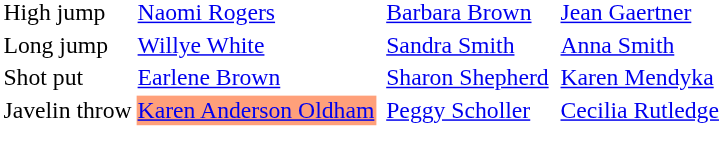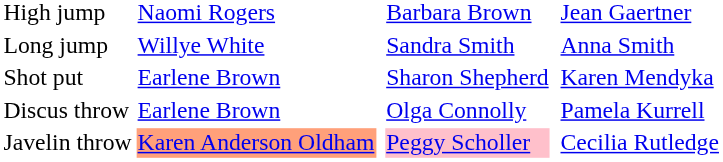+ row: Discus throw | Earlene Brown | Olga Connolly | Pamela Kurrell
Javelin throw | column 4: no background -> pink background
